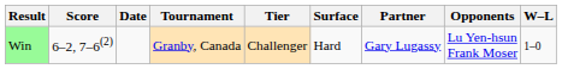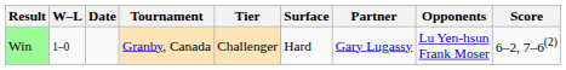columns swapped: W–L <-> Score
